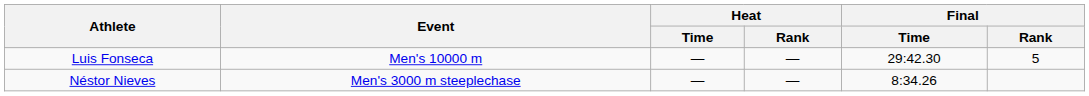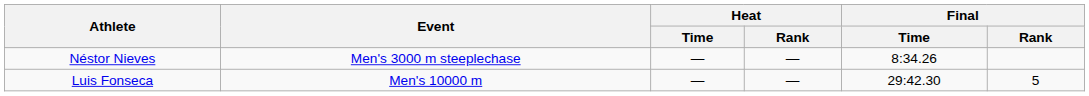rows swapped: Luis Fonseca <-> Néstor Nieves
